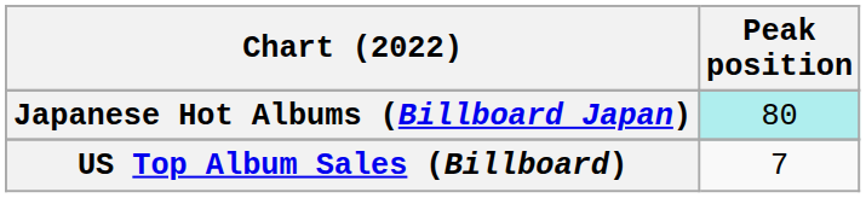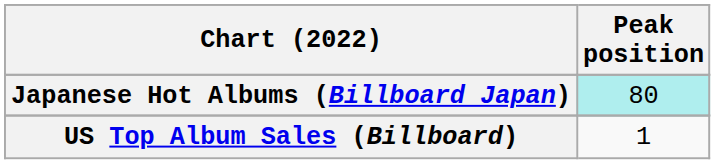US Top Album Sales (Billboard) | Peak position: 7 -> 1
